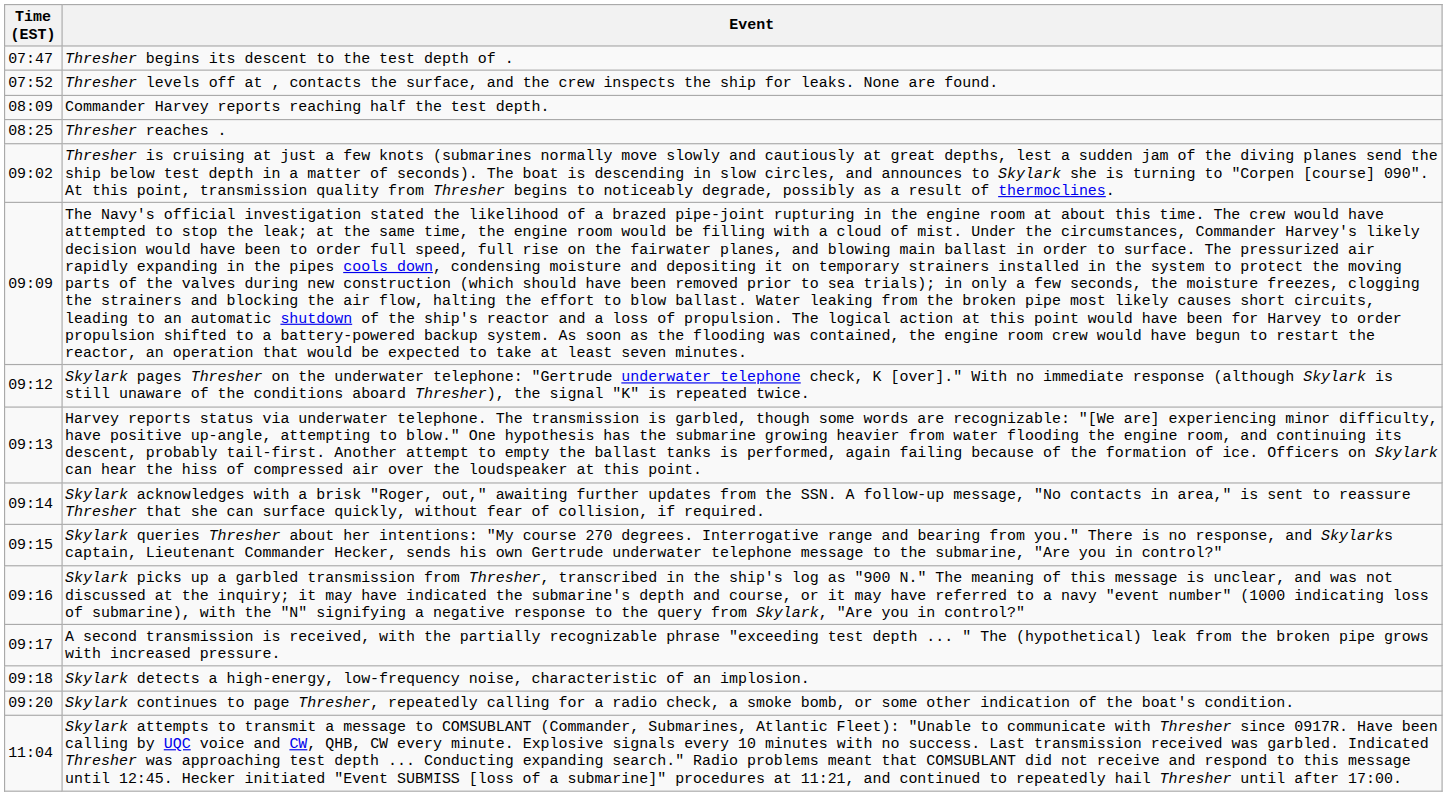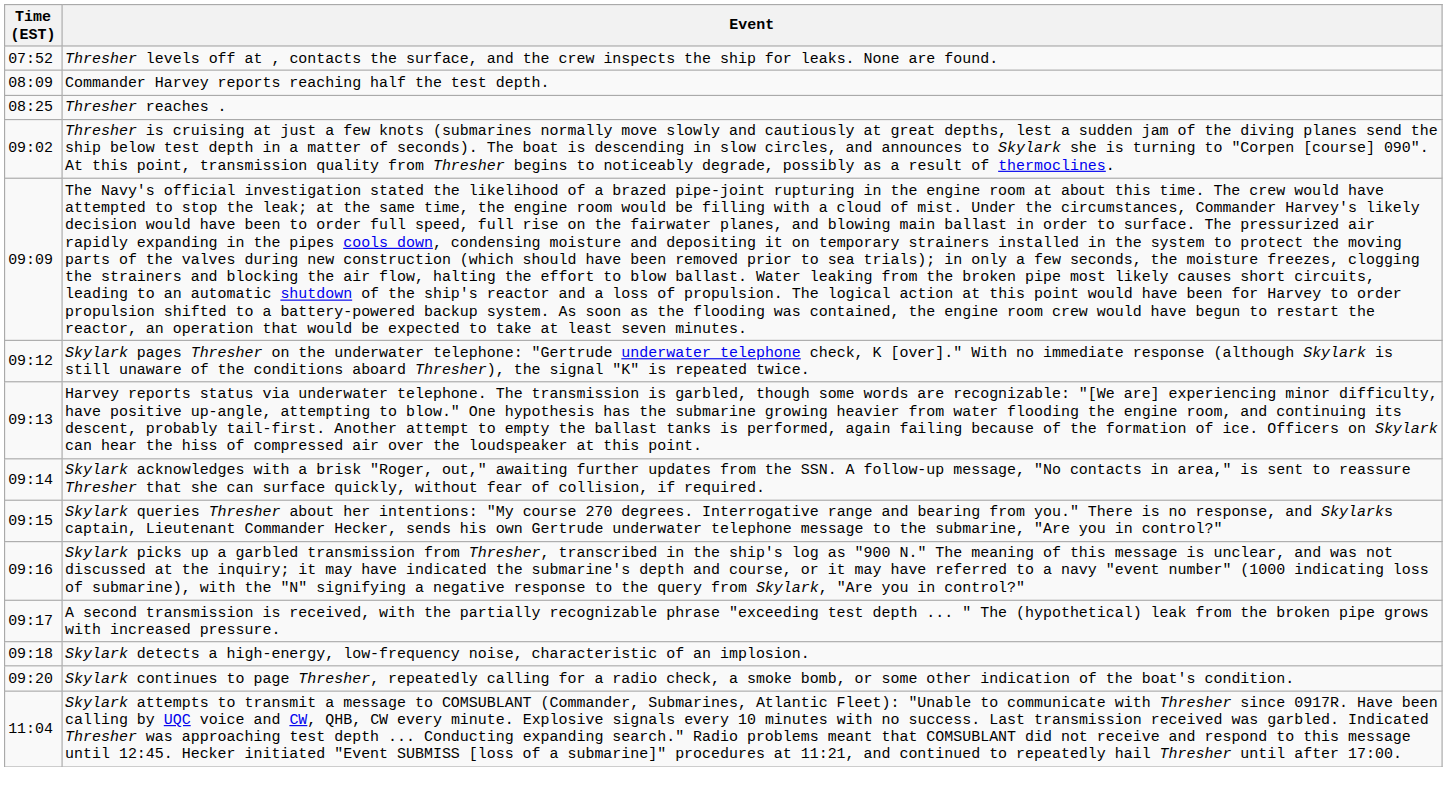- row: 07:47 | Thresher begins its descent to the test depth of .
